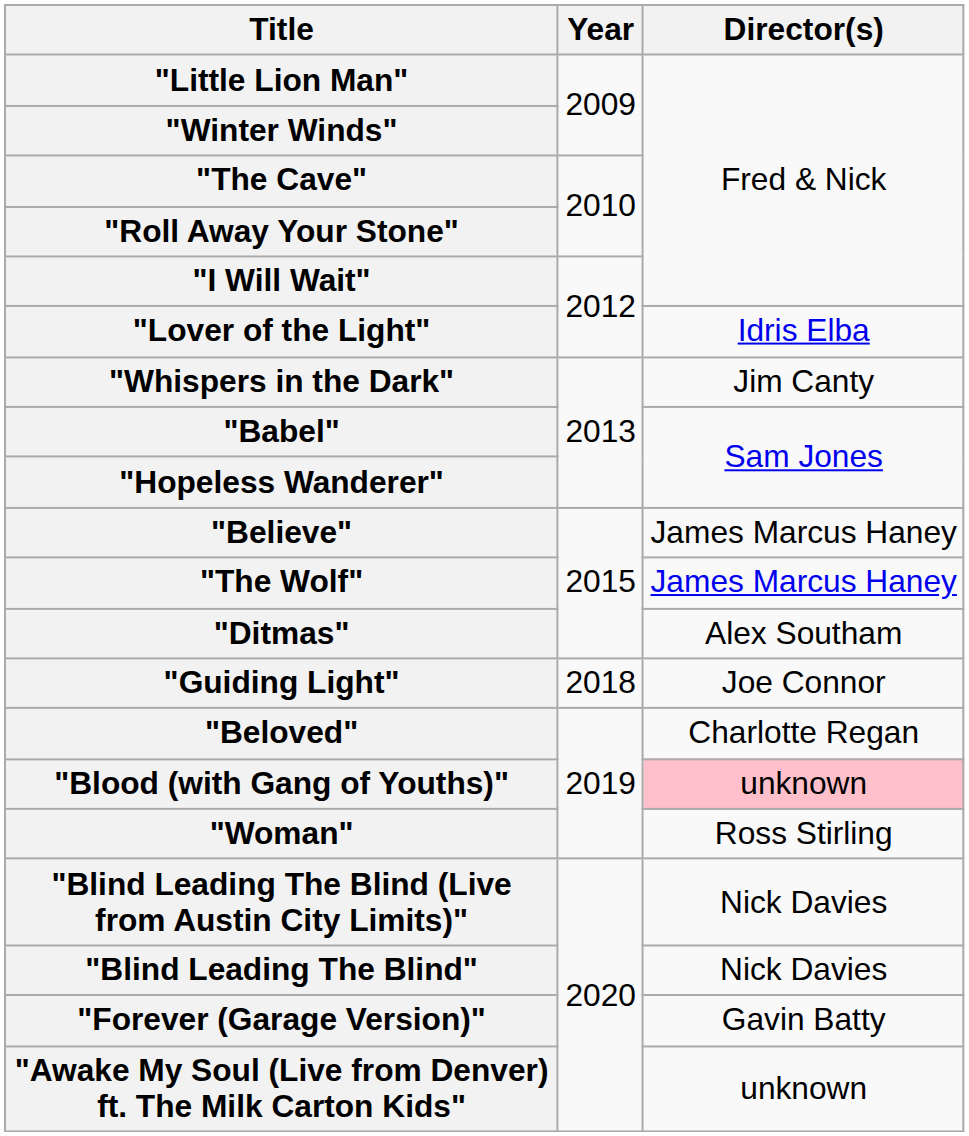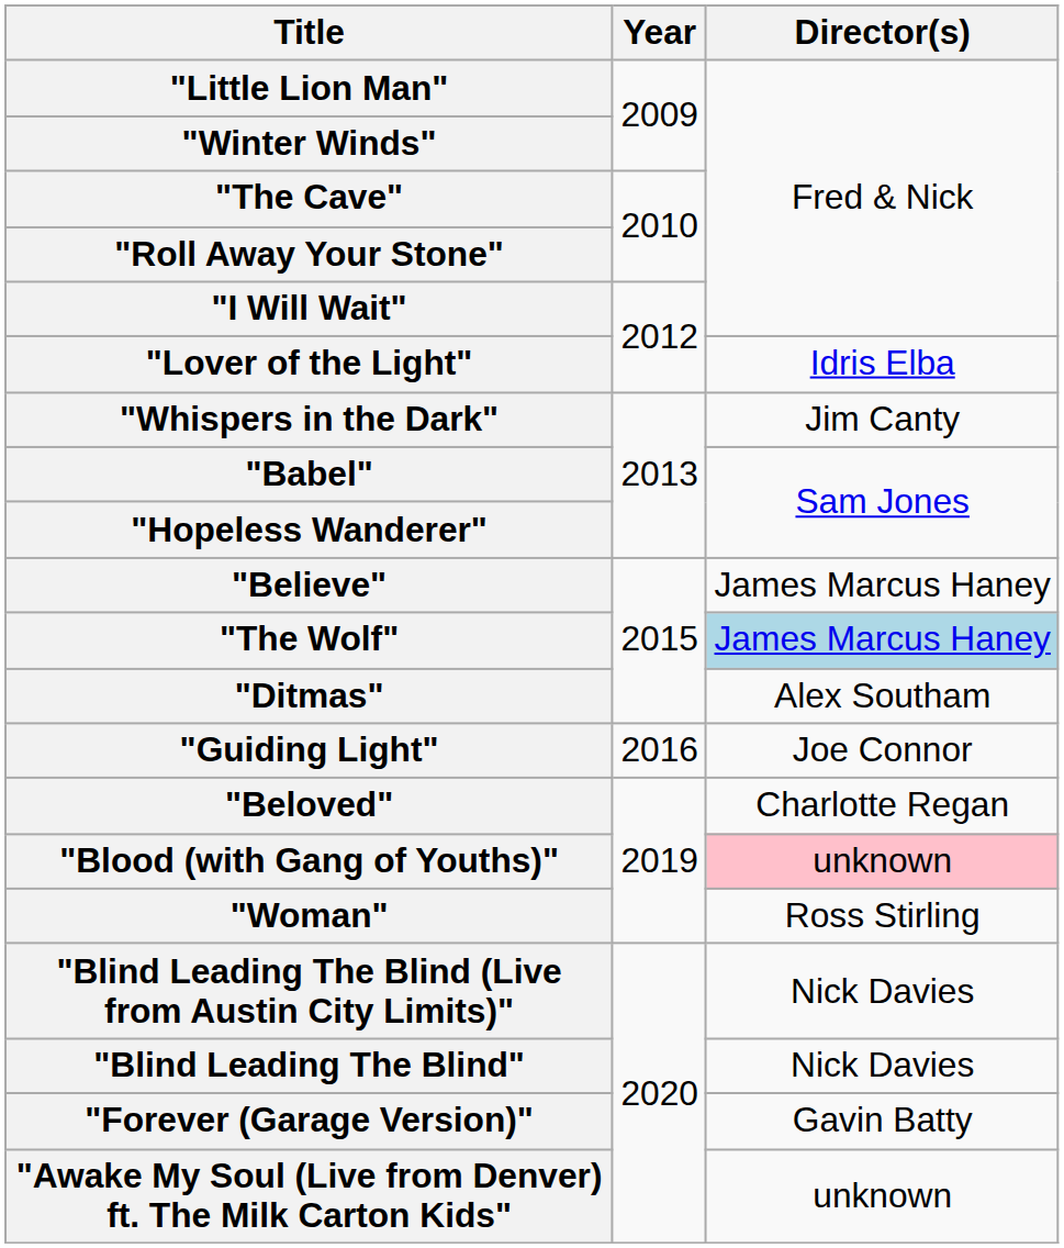"The Wolf" | Director(s): no background -> lightblue background
"Guiding Light" | Year: 2018 -> 2016
